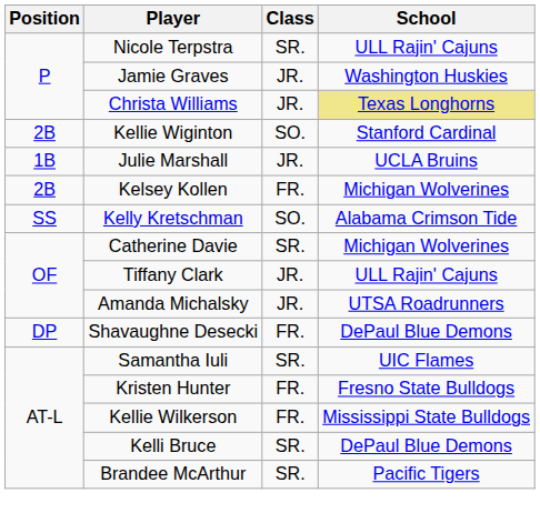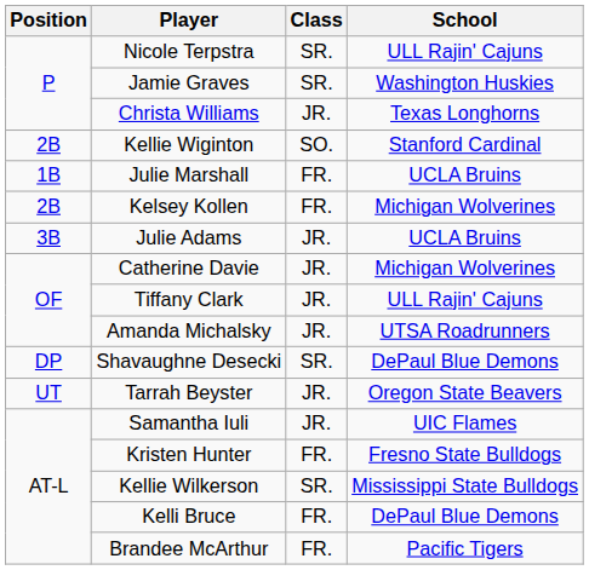Jamie Graves | Class: JR. -> SR.
Christa Williams | School: khaki background -> no background
Julie Marshall | Class: JR. -> FR.
+ row: 3B | Julie Adams | JR. | UCLA Bruins
- row: SS | Kelly Kretschman | SO. | Alabama Crimson Tide
Catherine Davie | Class: SR. -> JR.
Shavaughne Desecki | Class: FR. -> SR.
+ row: UT | Tarrah Beyster | JR. | Oregon State Beavers
Samantha Iuli | Class: SR. -> JR.
Kellie Wilkerson | Class: FR. -> SR.
Kelli Bruce | Class: SR. -> FR.
Brandee McArthur | Class: SR. -> FR.
